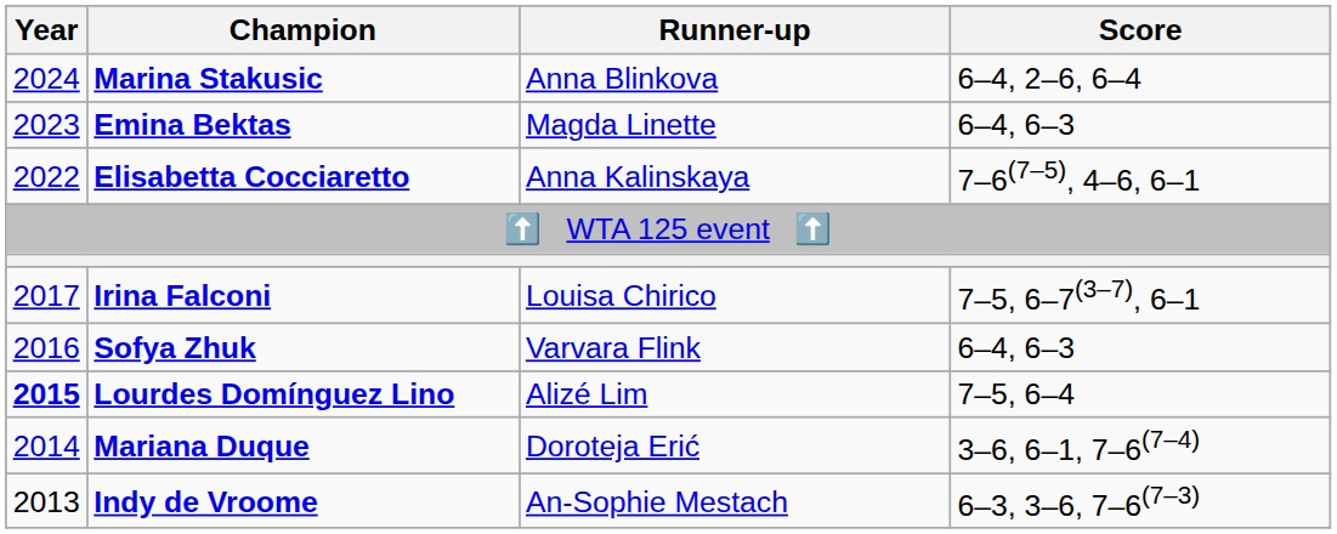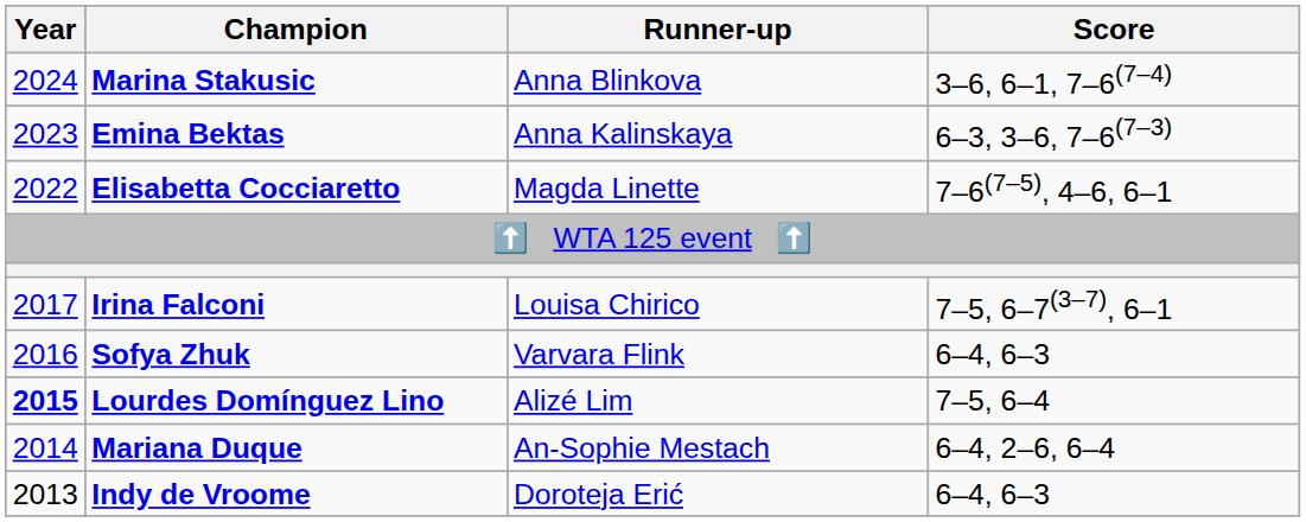Marina Stakusic | Score: 6–4, 2–6, 6–4 -> 3–6, 6–1, 7–6(7–4)
Emina Bektas | Runner-up: Magda Linette -> Anna Kalinskaya
Emina Bektas | Score: 6–4, 6–3 -> 6–3, 3–6, 7–6(7–3)
Elisabetta Cocciaretto | Runner-up: Anna Kalinskaya -> Magda Linette
Mariana Duque | Runner-up: Doroteja Erić -> An-Sophie Mestach
Mariana Duque | Score: 3–6, 6–1, 7–6(7–4) -> 6–4, 2–6, 6–4
Indy de Vroome | Runner-up: An-Sophie Mestach -> Doroteja Erić
Indy de Vroome | Score: 6–3, 3–6, 7–6(7–3) -> 6–4, 6–3
